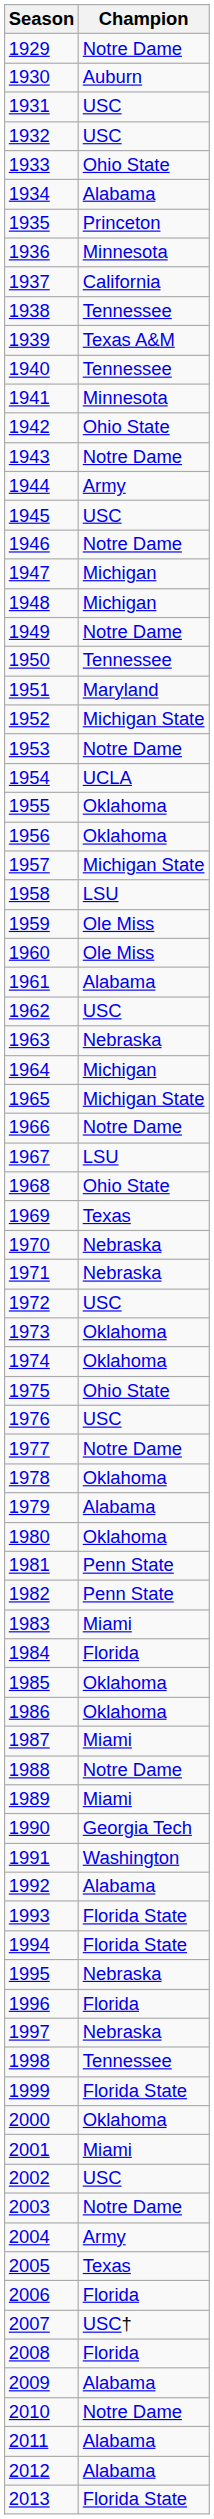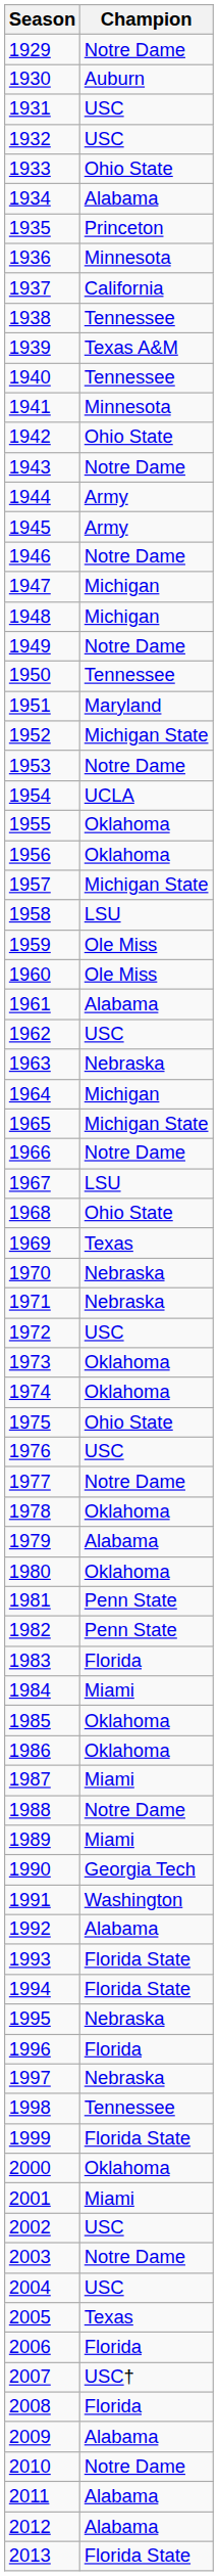1945 | Champion: USC -> Army
1983 | Champion: Miami -> Florida
1984 | Champion: Florida -> Miami
2004 | Champion: Army -> USC
